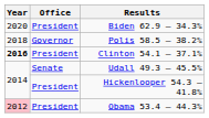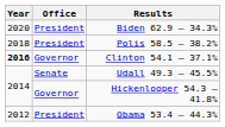Polis 58.5 – 38.2% | Office: Governor -> President
Clinton 54.1 – 37.1% | Office: President -> Governor
Hickenlooper 54.3 – 41.8% | Office: President -> Governor
Obama 53.4 – 44.3% | Year: pink background -> no background
